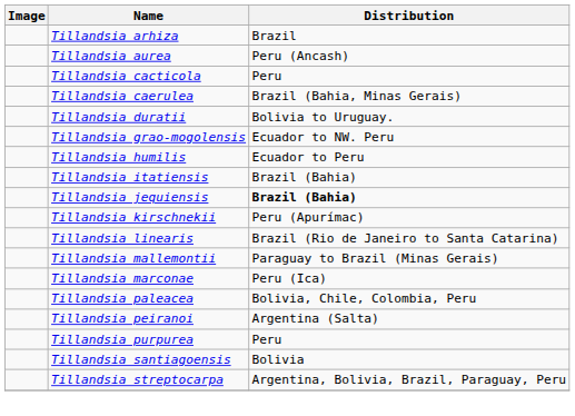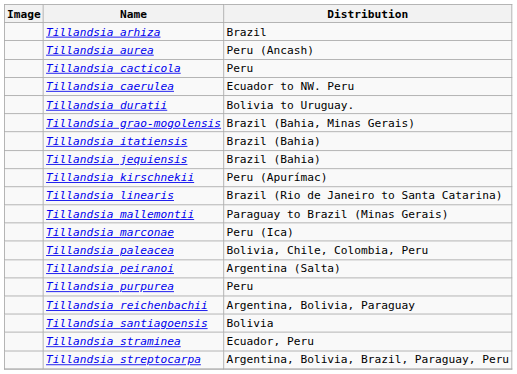Tillandsia caerulea | Distribution: Brazil (Bahia, Minas Gerais) -> Ecuador to NW. Peru
Tillandsia grao-mogolensis | Distribution: Ecuador to NW. Peru -> Brazil (Bahia, Minas Gerais)
- row: Tillandsia humilis | Ecuador to Peru
Tillandsia jequiensis | Distribution: bold -> normal
+ row: Tillandsia reichenbachii | Argentina, Bolivia, Paraguay
+ row: Tillandsia straminea | Ecuador, Peru
